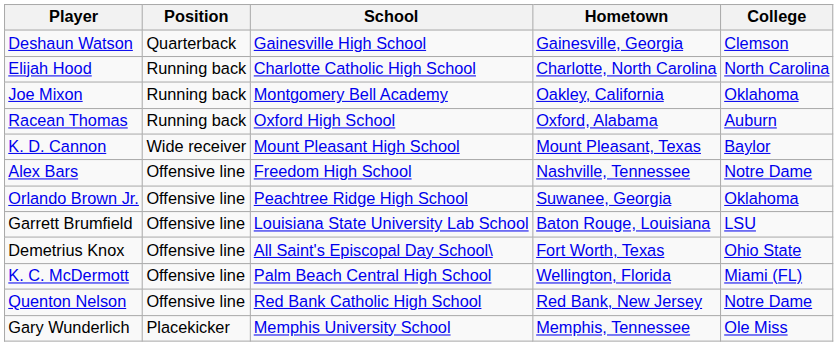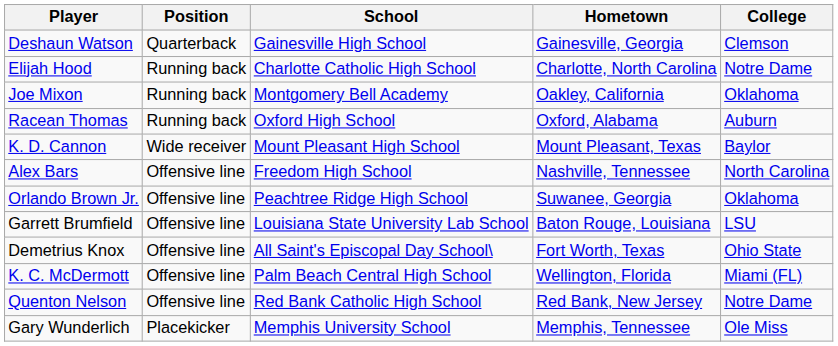Elijah Hood | College: North Carolina -> Notre Dame
Alex Bars | College: Notre Dame -> North Carolina
